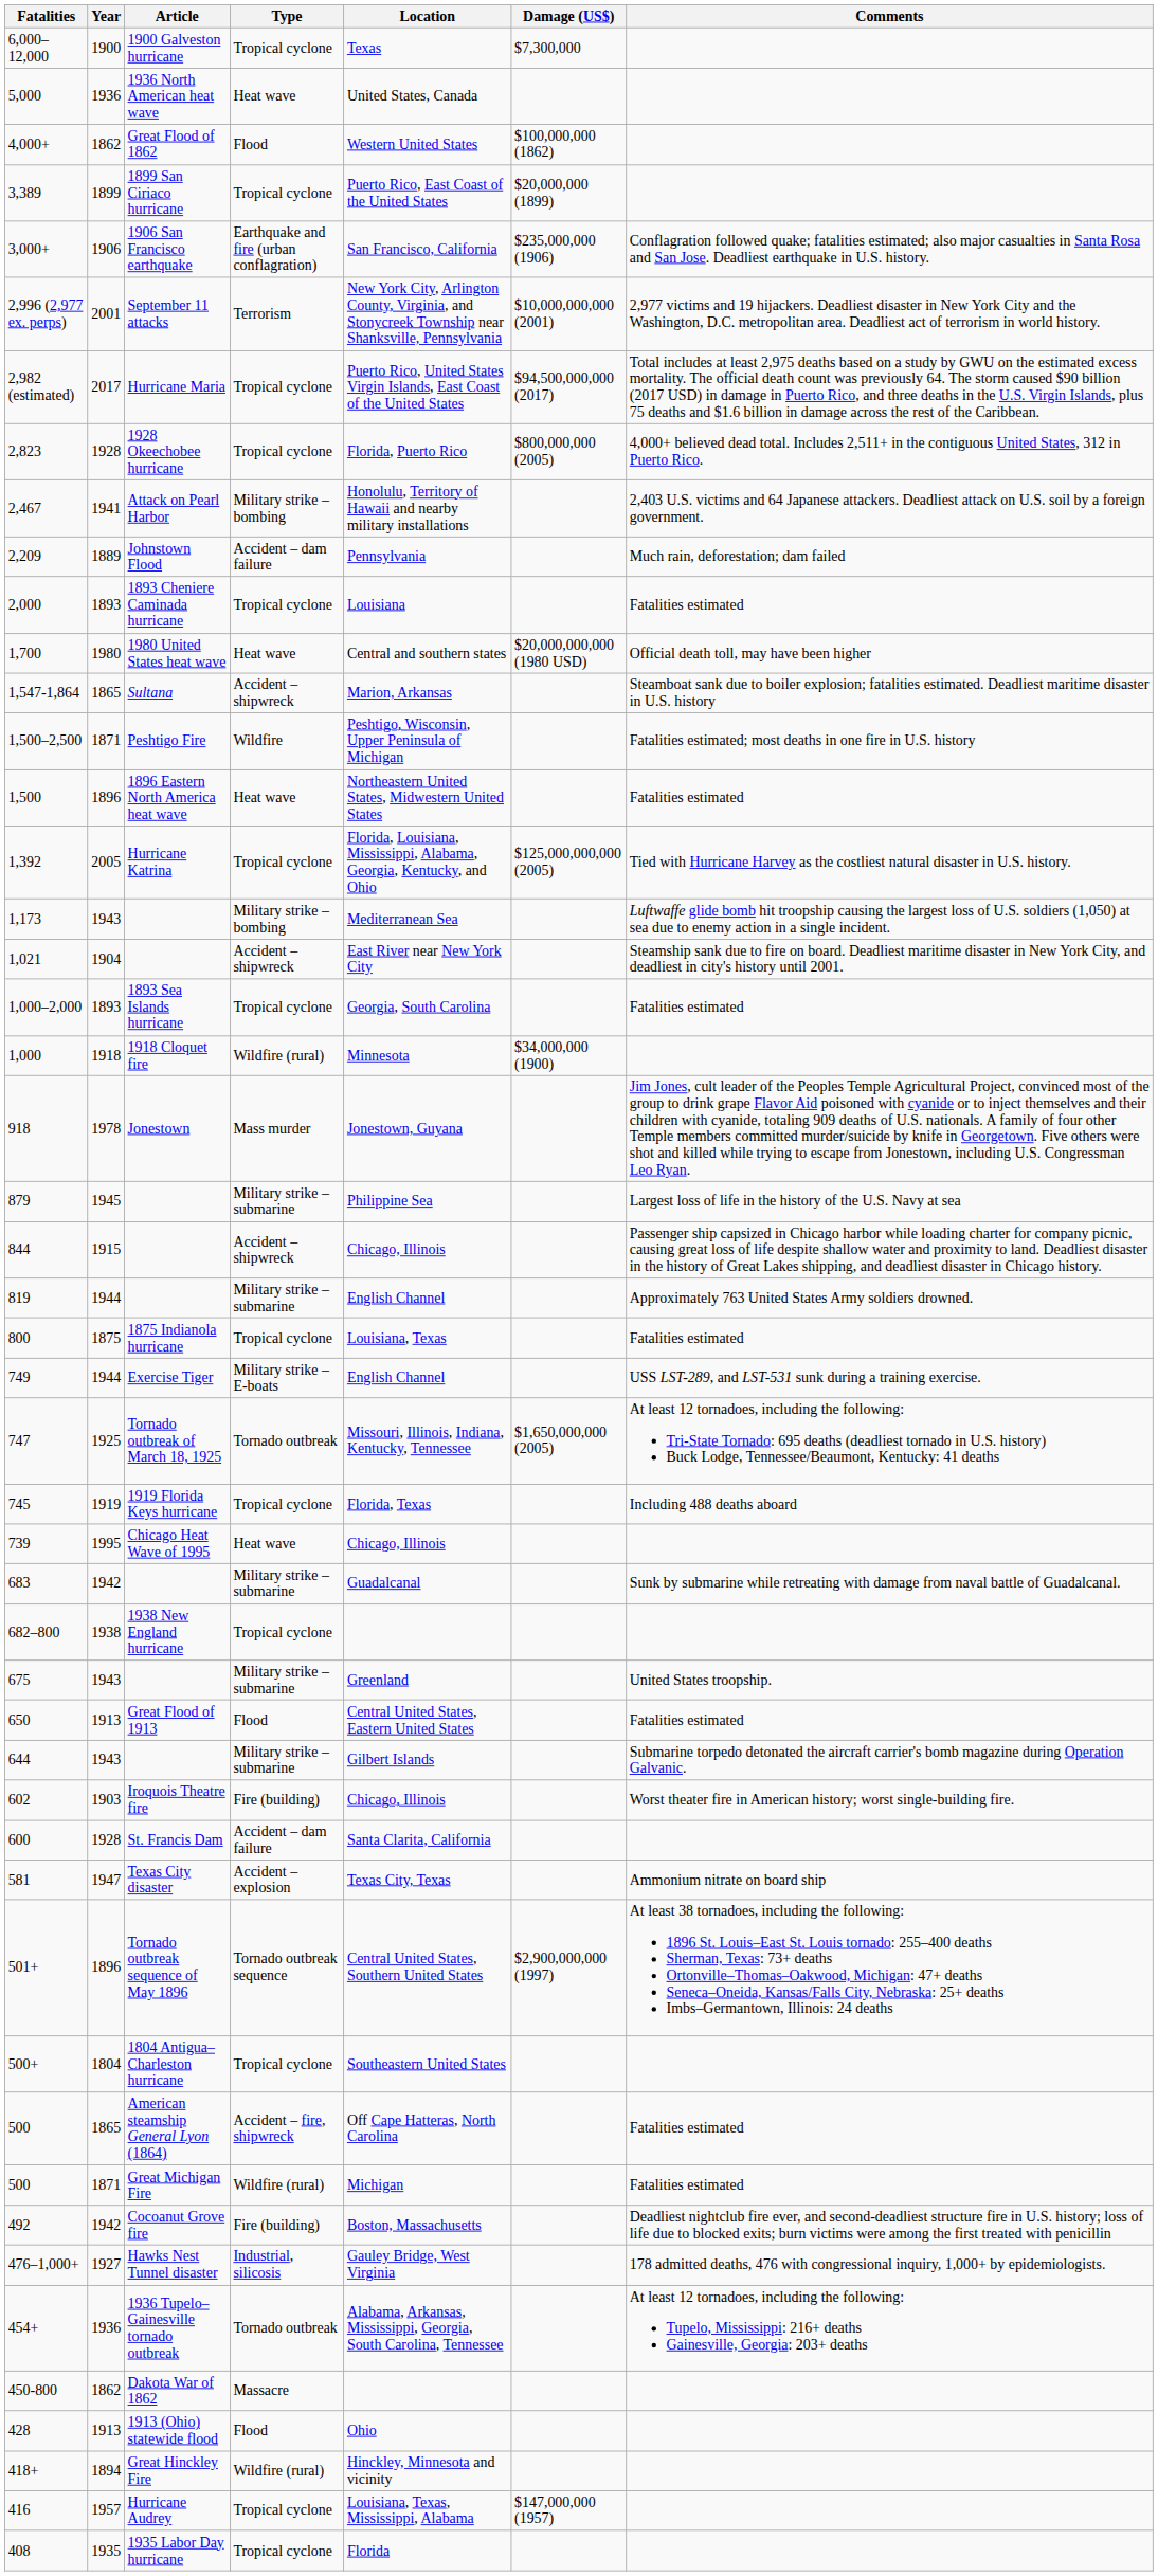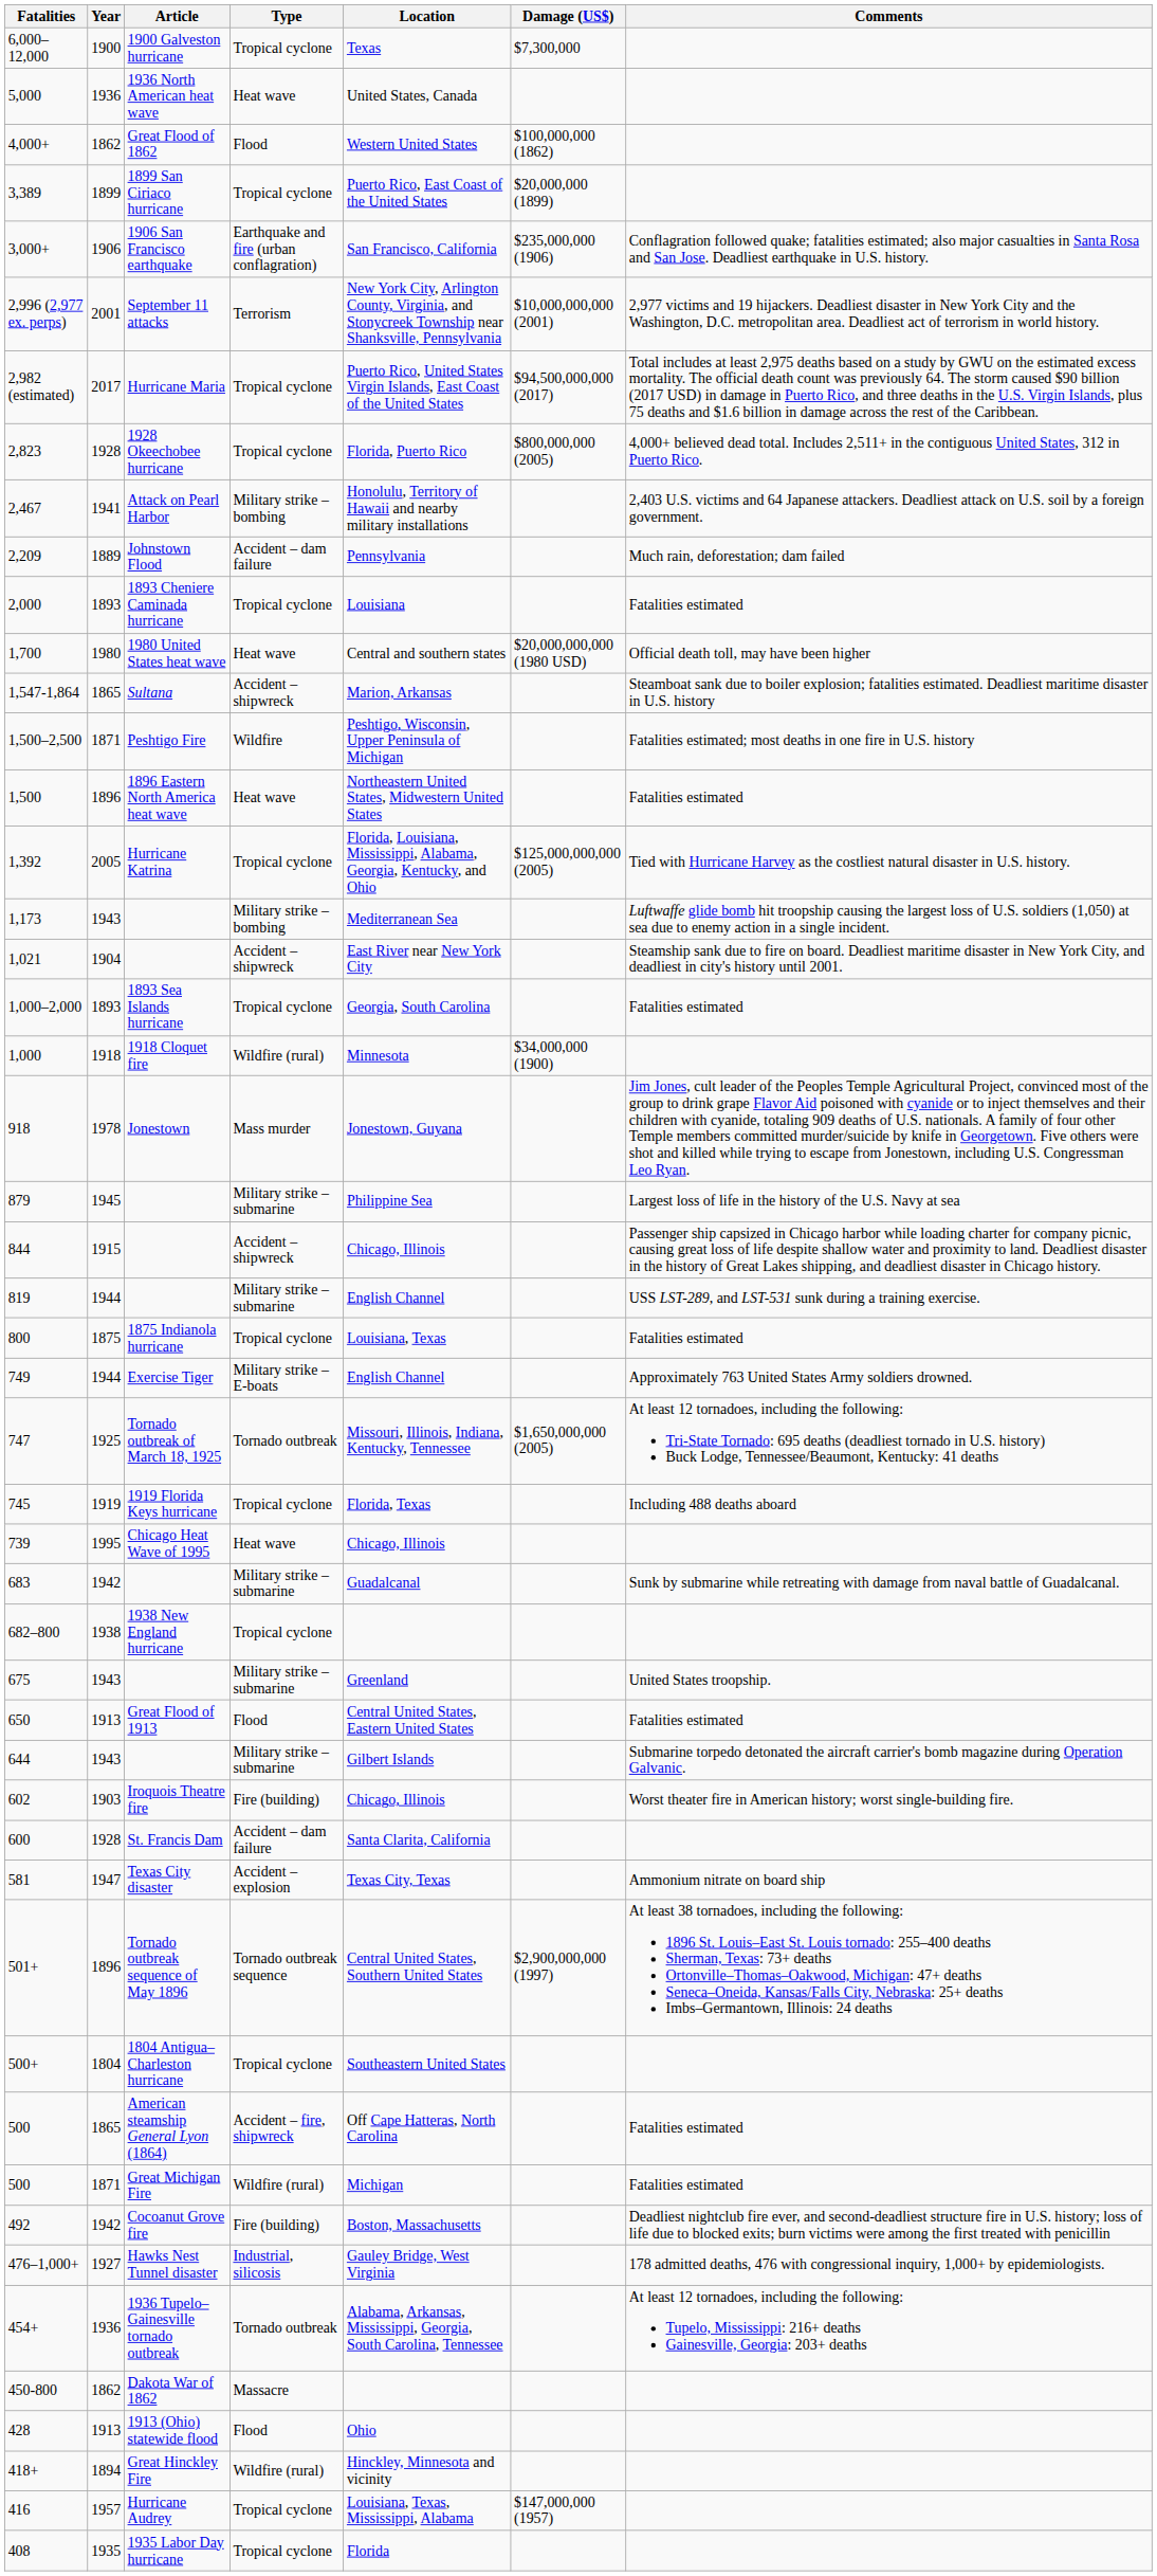819 | Comments: Approximately 763 United States Army soldiers drowned. -> USS LST-289, and LST-531 sunk during a training exercise.
749 | Comments: USS LST-289, and LST-531 sunk during a training exercise. -> Approximately 763 United States Army soldiers drowned.
